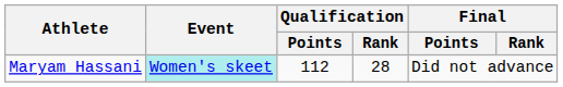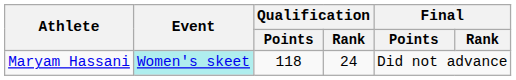Maryam Hassani | Qualification / Points: 112 -> 118
Maryam Hassani | Qualification / Rank: 28 -> 24
